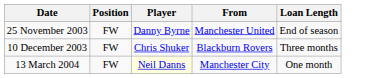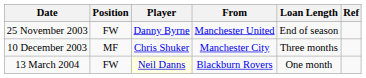+ column: Ref
10 December 2003 | Position: FW -> MF
10 December 2003 | From: Blackburn Rovers -> Manchester City
13 March 2004 | From: Manchester City -> Blackburn Rovers
